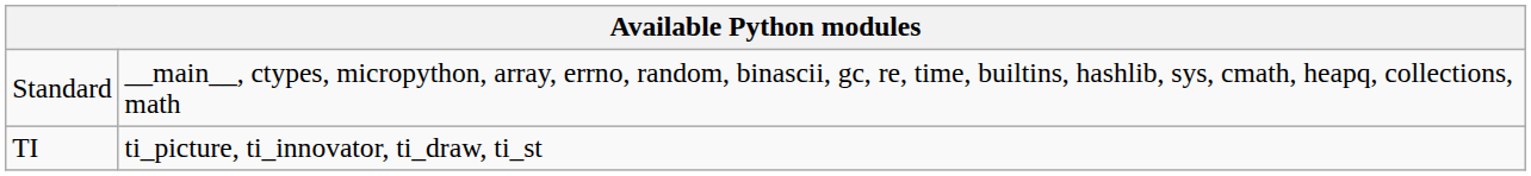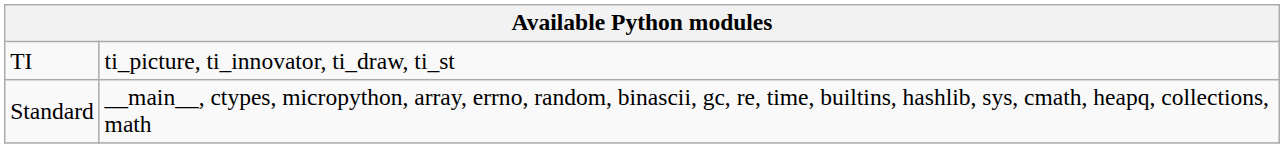rows swapped: Standard <-> TI
